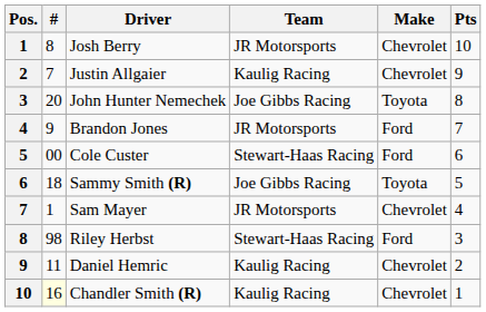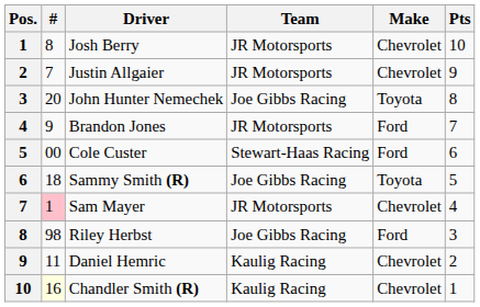Justin Allgaier | Team: Kaulig Racing -> JR Motorsports
Sam Mayer | #: no background -> pink background
Riley Herbst | Team: Stewart-Haas Racing -> Joe Gibbs Racing
